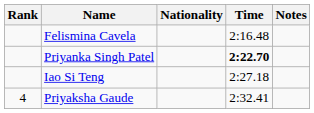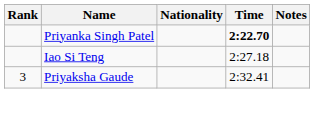- row: Felismina Cavela | 2:16.48
Priyaksha Gaude | Rank: 4 -> 3
